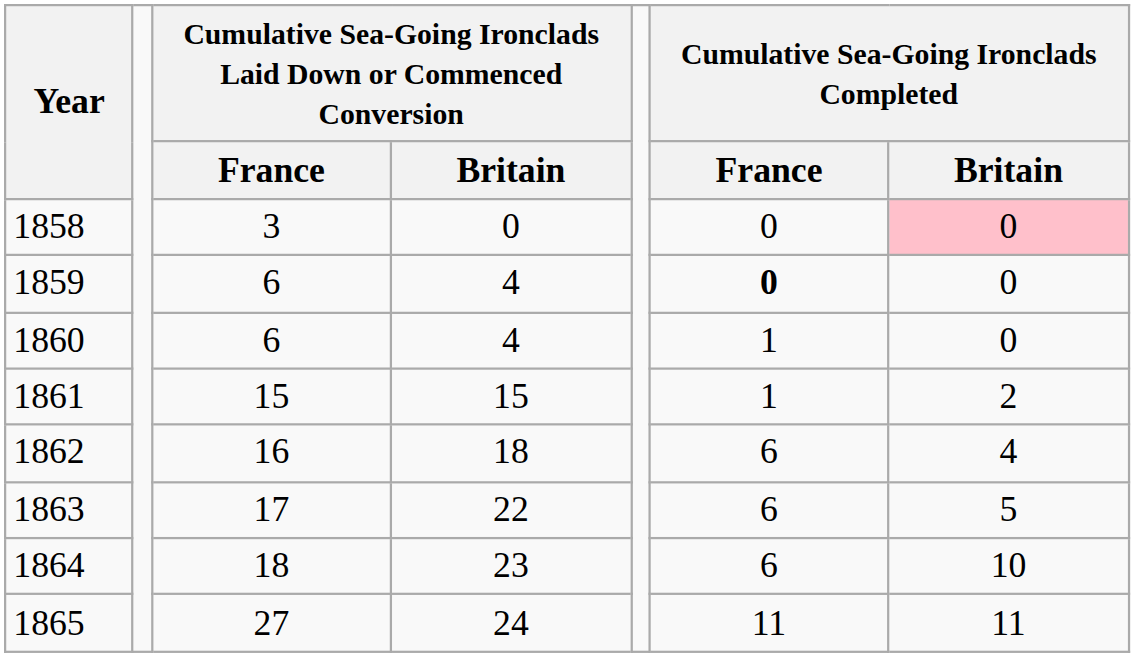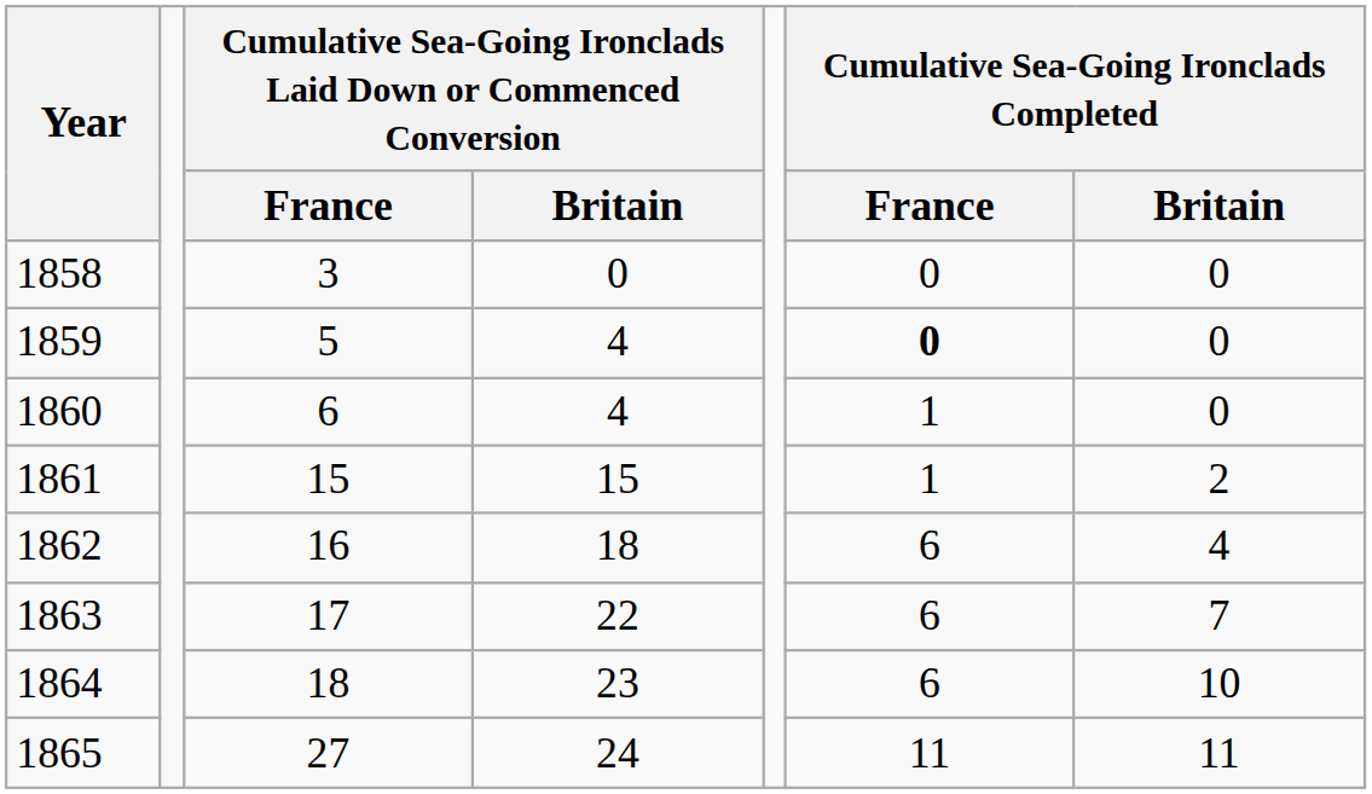1858 | Cumulative Sea-Going Ironclads Completed / Britain: pink background -> no background
1859 | column 3: 6 -> 5
1863 | Cumulative Sea-Going Ironclads Completed / Britain: 5 -> 7
